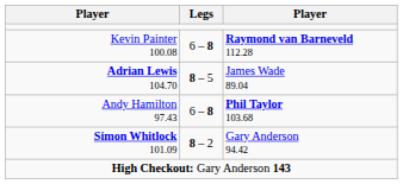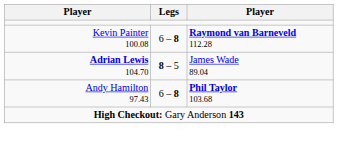- row: Simon Whitlock 101.09 | 8 – 2 | Gary Anderson 94.42
